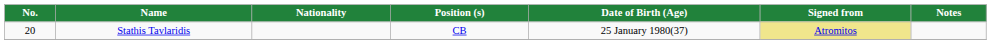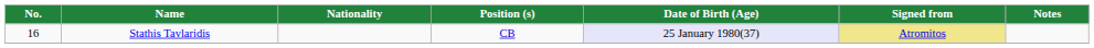Stathis Tavlaridis | No.: 20 -> 16
Stathis Tavlaridis | Date of Birth (Age): no background -> lavender background
